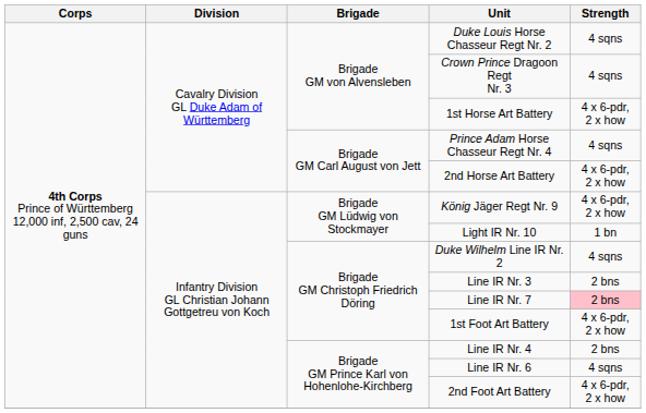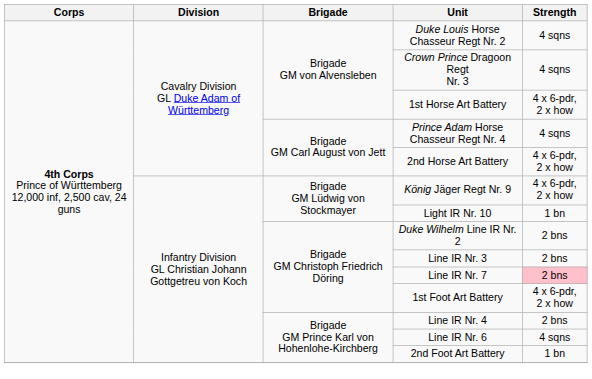Duke Wilhelm Line IR Nr. 2 | Strength: 4 sqns -> 2 bns
2nd Foot Art Battery | Strength: 4 x 6-pdr, 2 x how -> 1 bn
